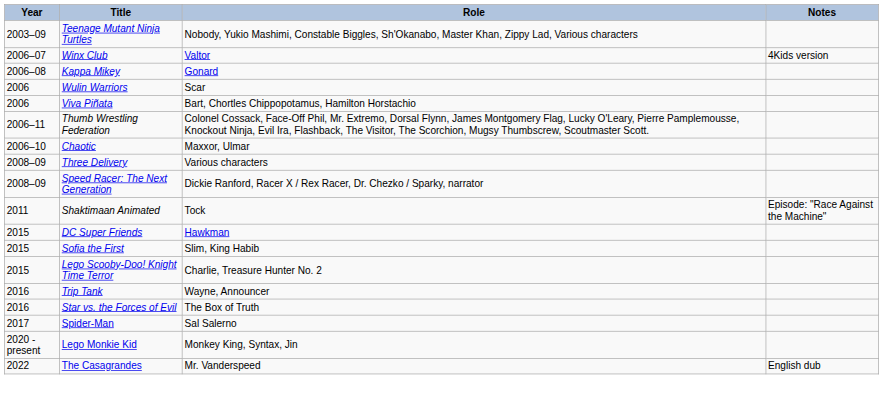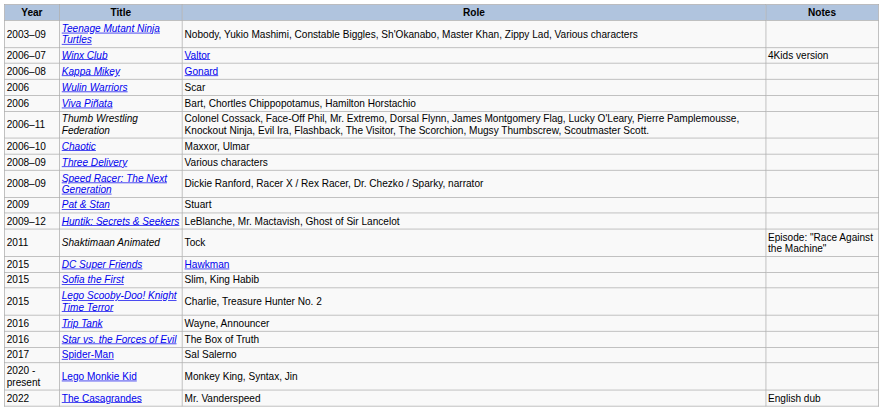+ row: 2009 | Pat & Stan | Stuart
+ row: 2009–12 | Huntik: Secrets & Seekers | LeBlanche, Mr. Mactavish, Ghost of Sir Lancelot
